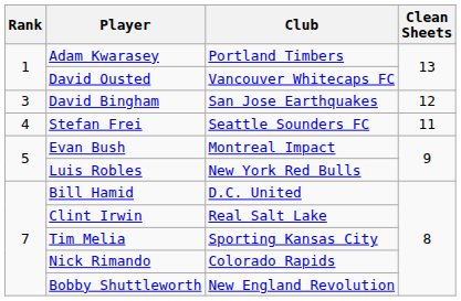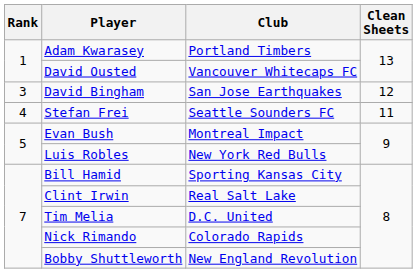Bill Hamid | Club: D.C. United -> Sporting Kansas City
Tim Melia | Club: Sporting Kansas City -> D.C. United
